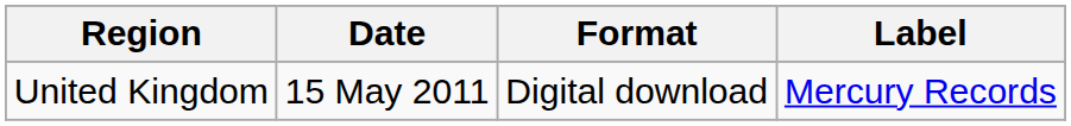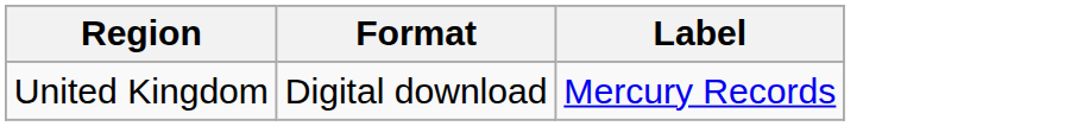- column: Date | 15 May 2011
